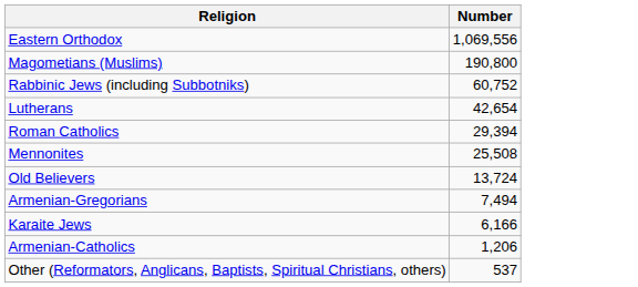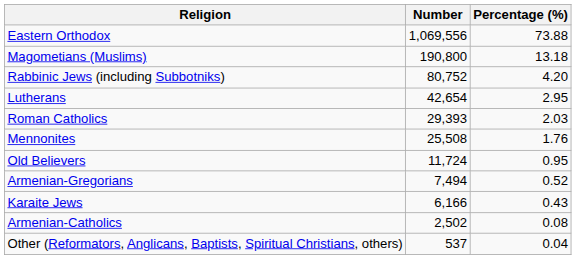+ column: Percentage (%) | 73.88 | 13.18 | 4.20 | 2.95 | 2.03 | 1.76 | 0.95 | 0.52 | 0.43 | 0.08 | 0.04
Rabbinic Jews (including Subbotniks) | Number: 60,752 -> 80,752
Roman Catholics | Number: 29,394 -> 29,393
Old Believers | Number: 13,724 -> 11,724
Armenian-Catholics | Number: 1,206 -> 2,502
